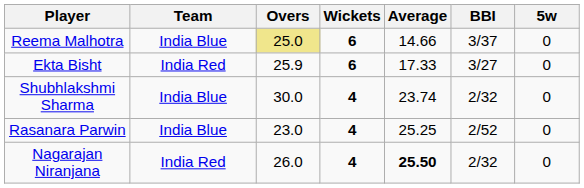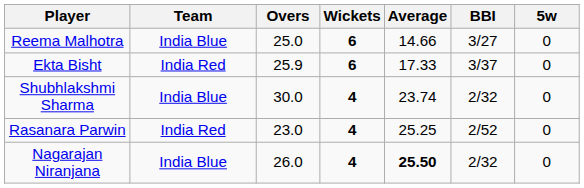Reema Malhotra | Overs: khaki background -> no background
Reema Malhotra | BBI: 3/37 -> 3/27
Ekta Bisht | BBI: 3/27 -> 3/37
Rasanara Parwin | Team: India Blue -> India Red
Nagarajan Niranjana | Team: India Red -> India Blue
